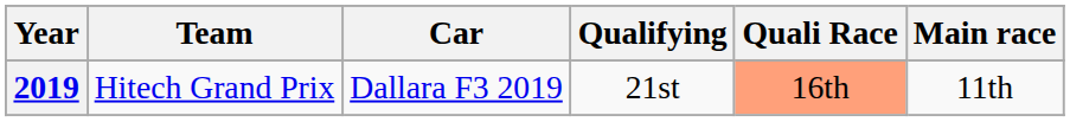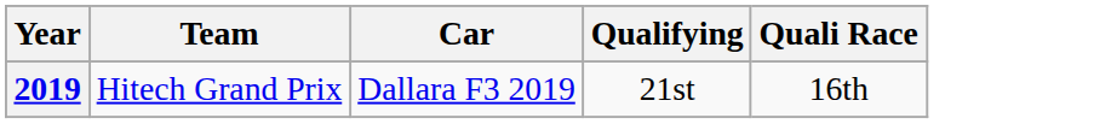- column: Main race | 11th
2019 | Quali Race: lightsalmon background -> no background
